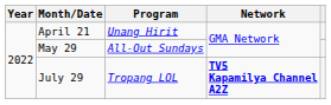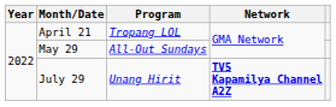April 21 | Program: Unang Hirit -> Tropang LOL
July 29 | Program: Tropang LOL -> Unang Hirit
